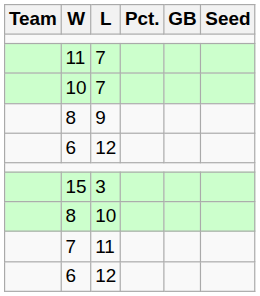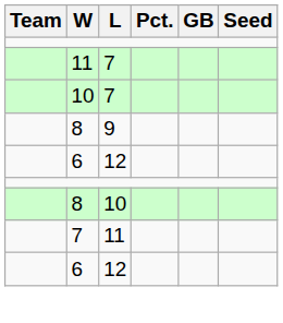- row: 15 | 3
